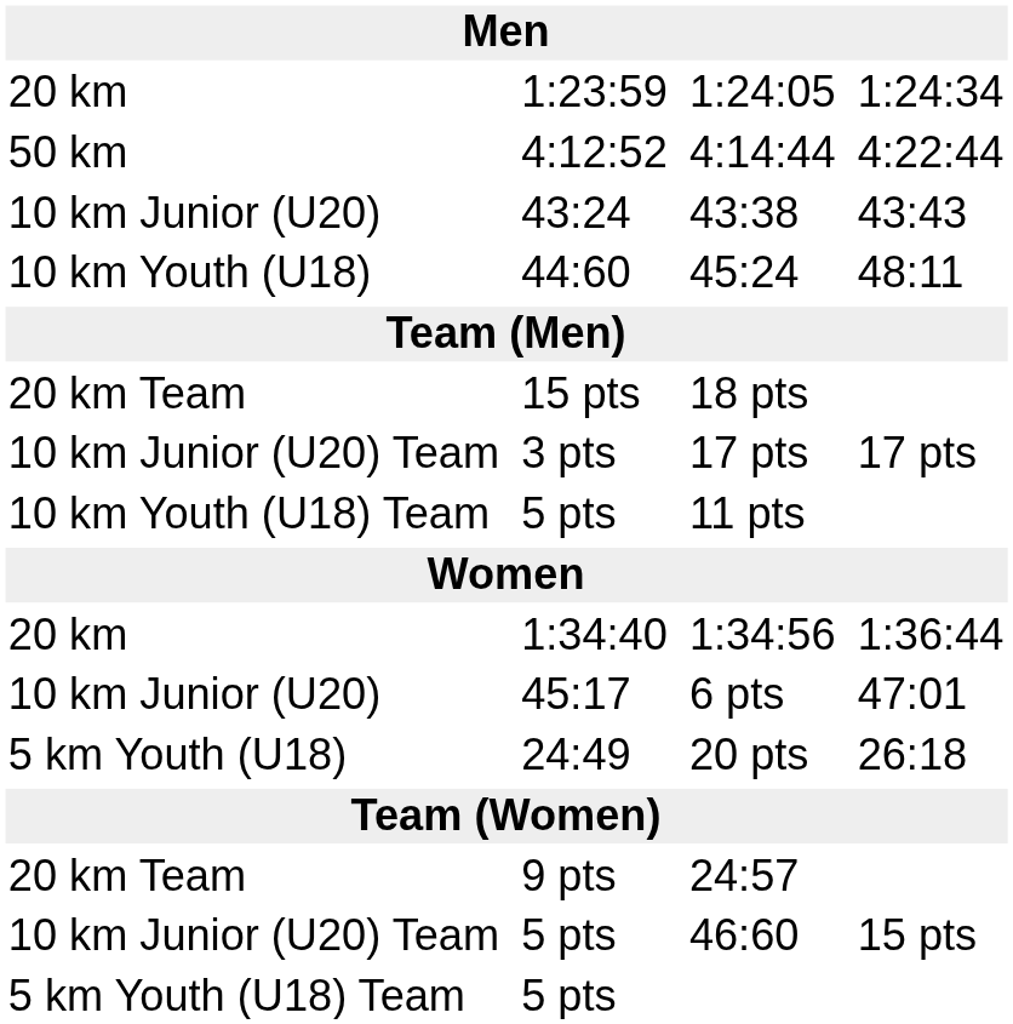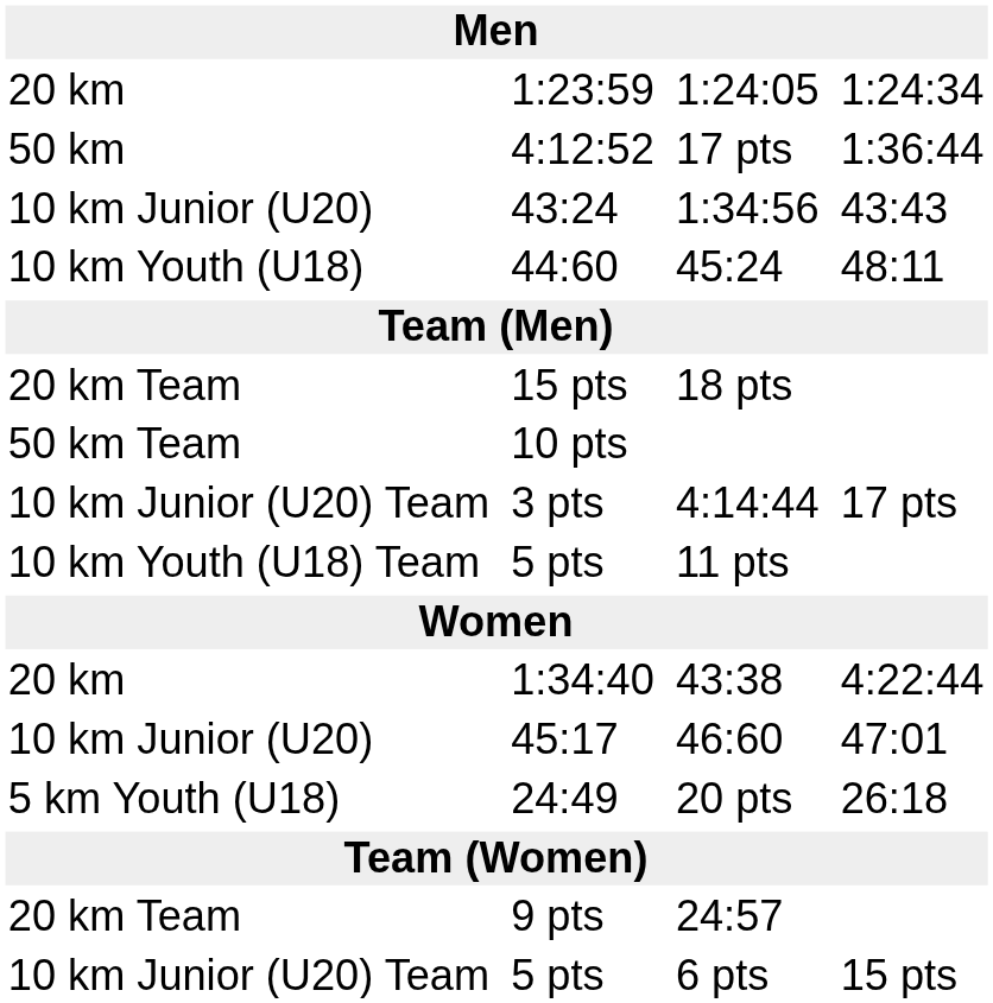4:12:52 | column 5: 4:14:44 -> 17 pts
4:12:52 | column 7: 4:22:44 -> 1:36:44
43:24 | column 5: 43:38 -> 1:34:56
+ row: 50 km Team | 10 pts
3 pts | column 5: 17 pts -> 4:14:44
1:34:40 | column 5: 1:34:56 -> 43:38
1:34:40 | column 7: 1:36:44 -> 4:22:44
45:17 | column 5: 6 pts -> 46:60
10 km Junior (U20) Team / 5 pts | column 5: 46:60 -> 6 pts
- row: 5 km Youth (U18) Team | 5 pts
